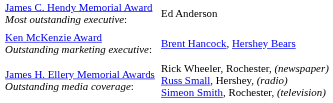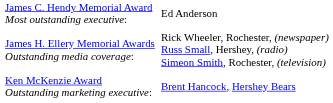rows swapped: James H. Ellery Memorial Awards Outstanding media coverage: <-> Ken McKenzie Award Outstanding marketing executive:
